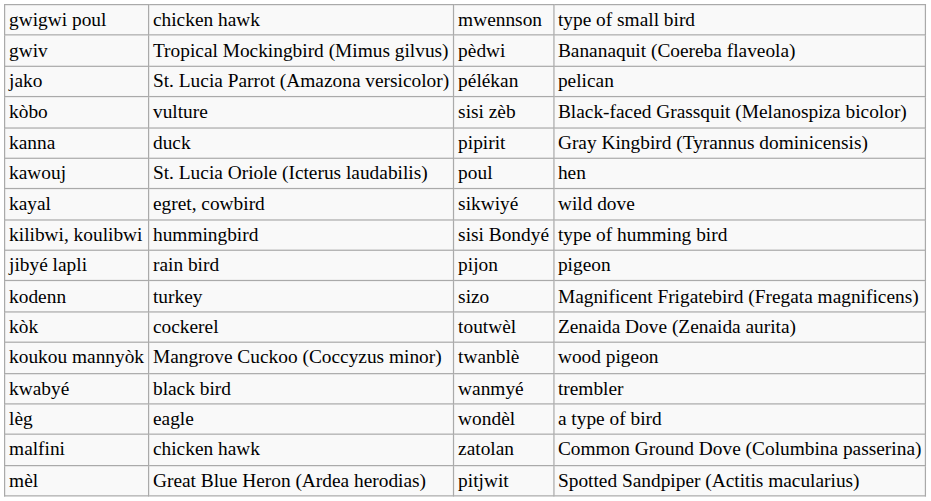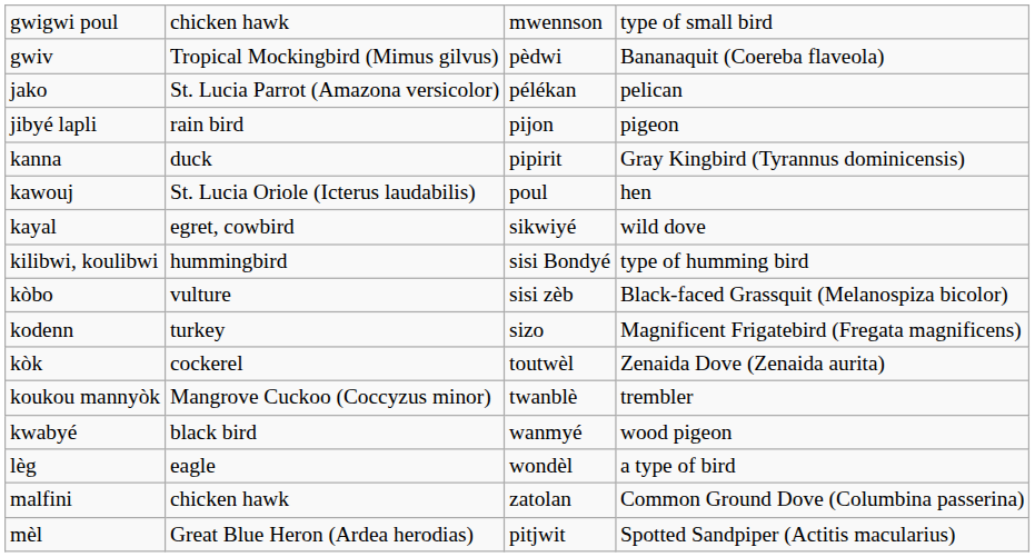rows swapped: jibyé lapli <-> kòbo
koukou mannyòk | column 4: wood pigeon -> trembler
kwabyé | column 4: trembler -> wood pigeon
